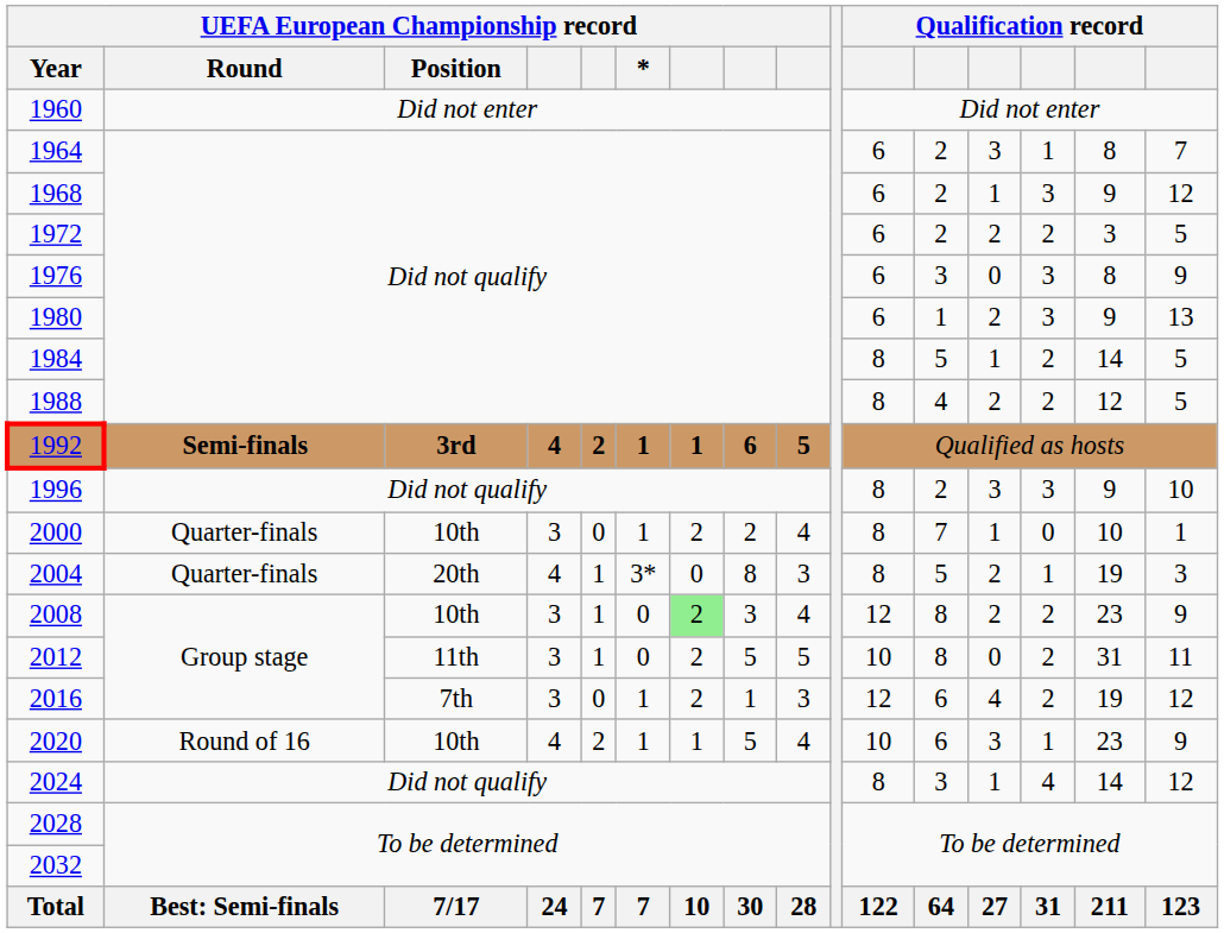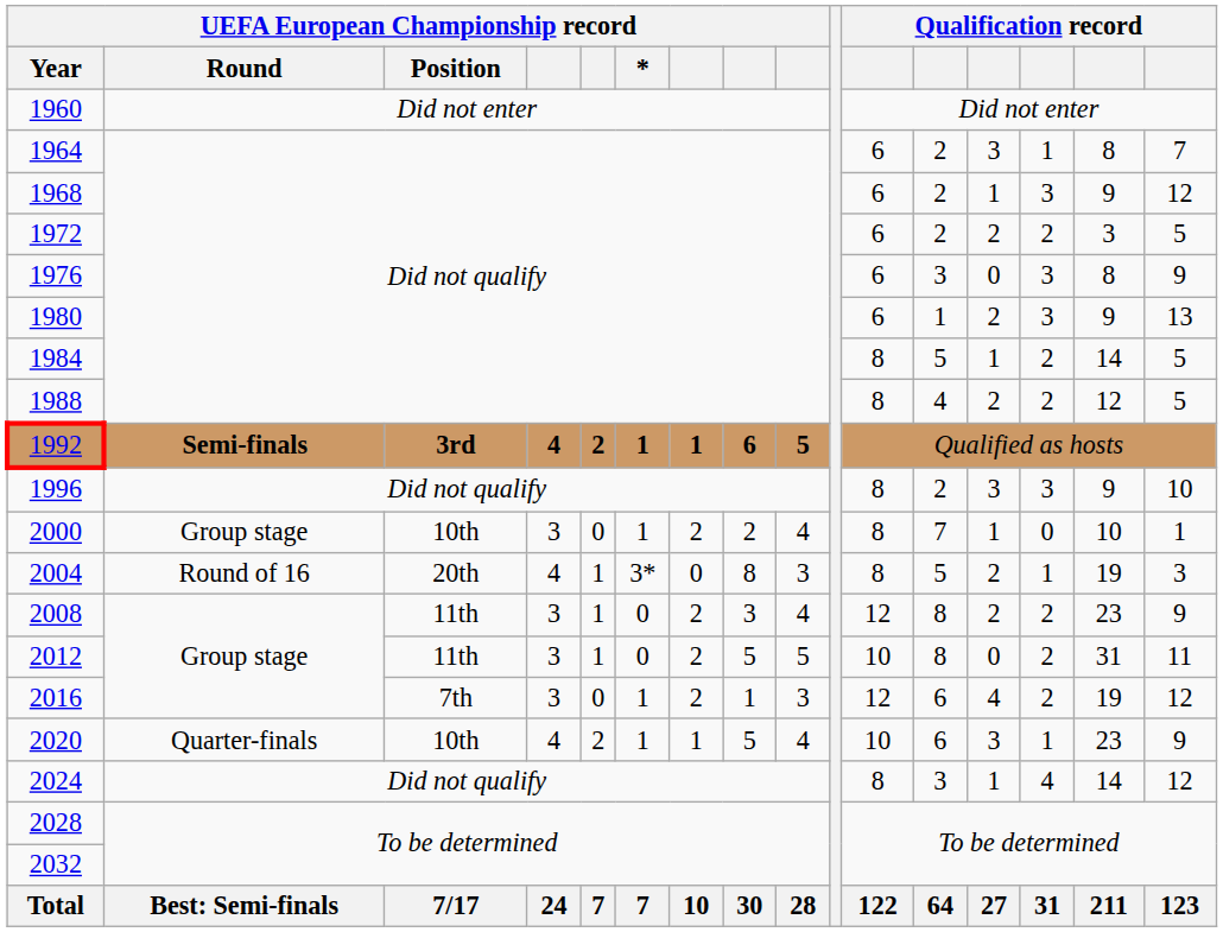2000 | UEFA European Championship record / Round: Quarter-finals -> Group stage
2004 | UEFA European Championship record / Round: Quarter-finals -> Round of 16
2008 | UEFA European Championship record / Position: 10th -> 11th
2008 | column 7: lightgreen background -> no background
2020 | UEFA European Championship record / Round: Round of 16 -> Quarter-finals
